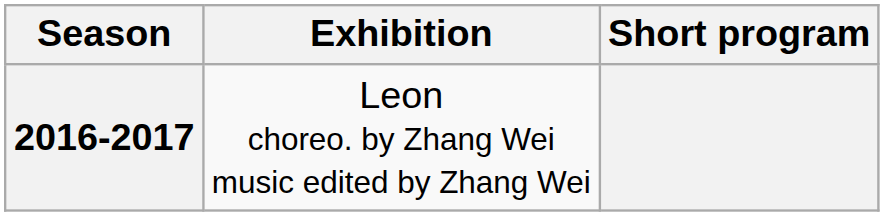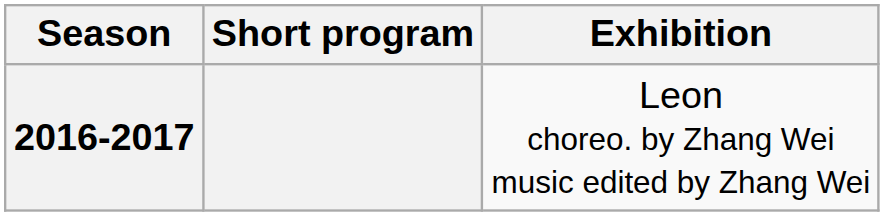columns swapped: Short program <-> Exhibition
